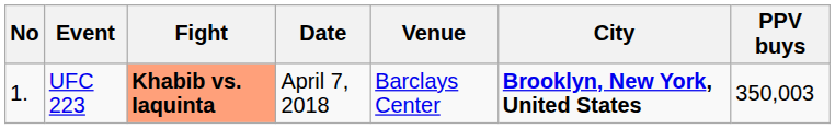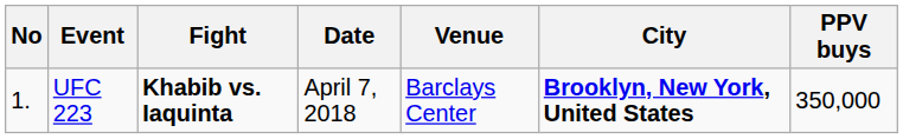UFC 223 | Fight: lightsalmon background -> no background
UFC 223 | PPV buys: 350,003 -> 350,000
